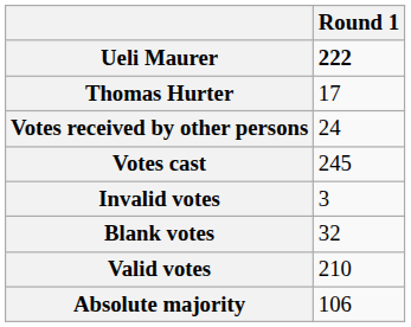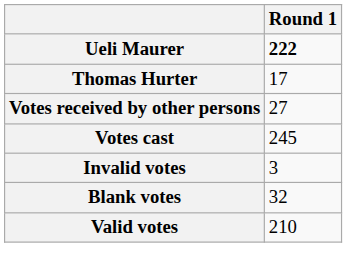Votes received by other persons | Round 1: 24 -> 27
- row: Absolute majority | 106
